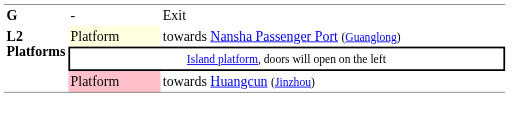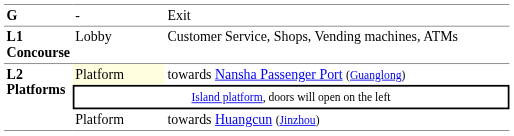+ row: L1 Concourse | Lobby | Customer Service, Shops, Vending machines, ATMs
towards Huangcun (Jinzhou) | column 2: pink background -> no background
